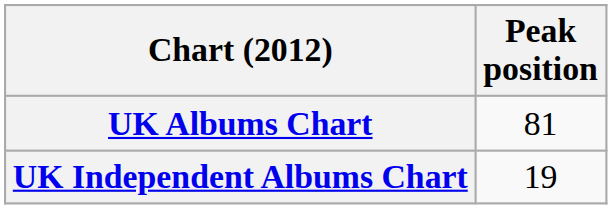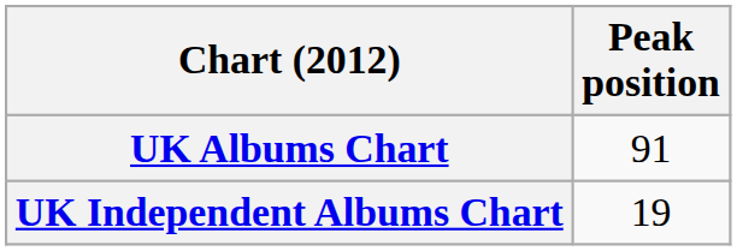UK Albums Chart | Peak position: 81 -> 91
